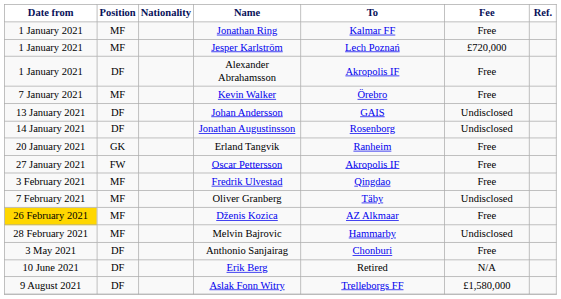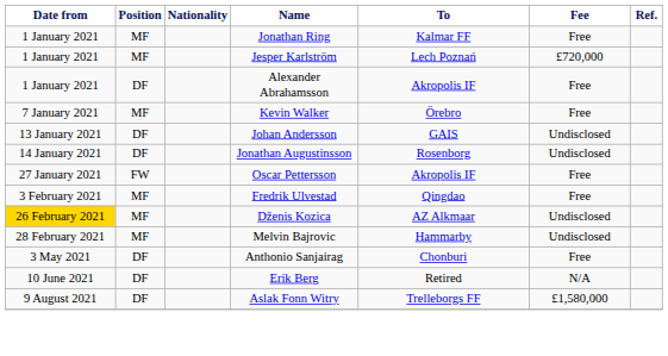- row: 20 January 2021 | GK | Erland Tangvik | Ranheim | Free
- row: 7 February 2021 | MF | Oliver Granberg | Täby | Undisclosed
Dženis Kozica | Fee: Free -> Undisclosed
